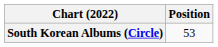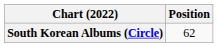South Korean Albums (Circle) | Position: 53 -> 62
